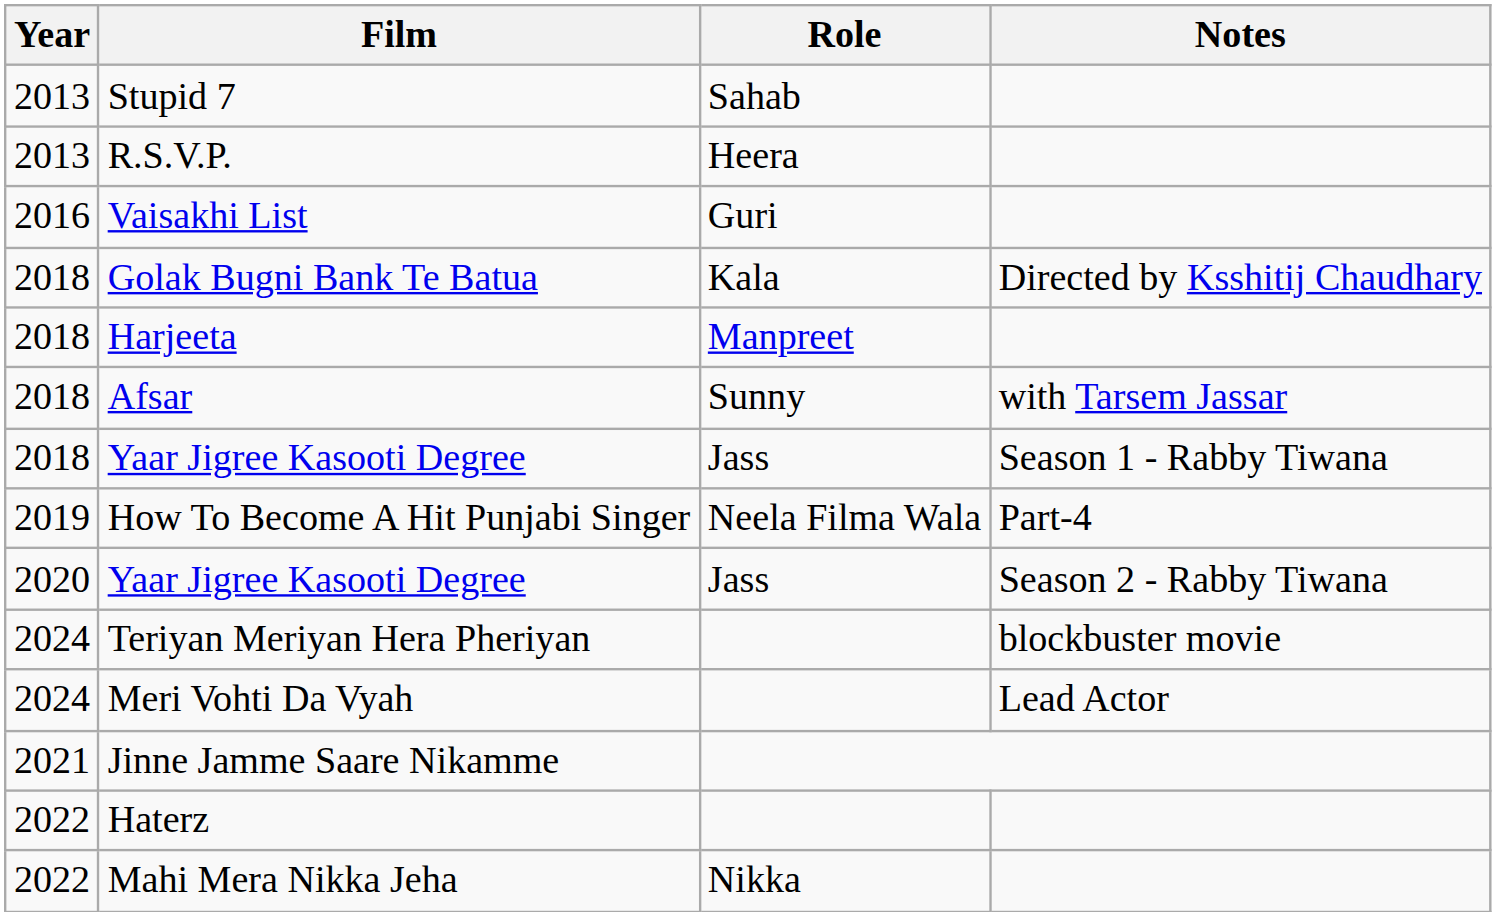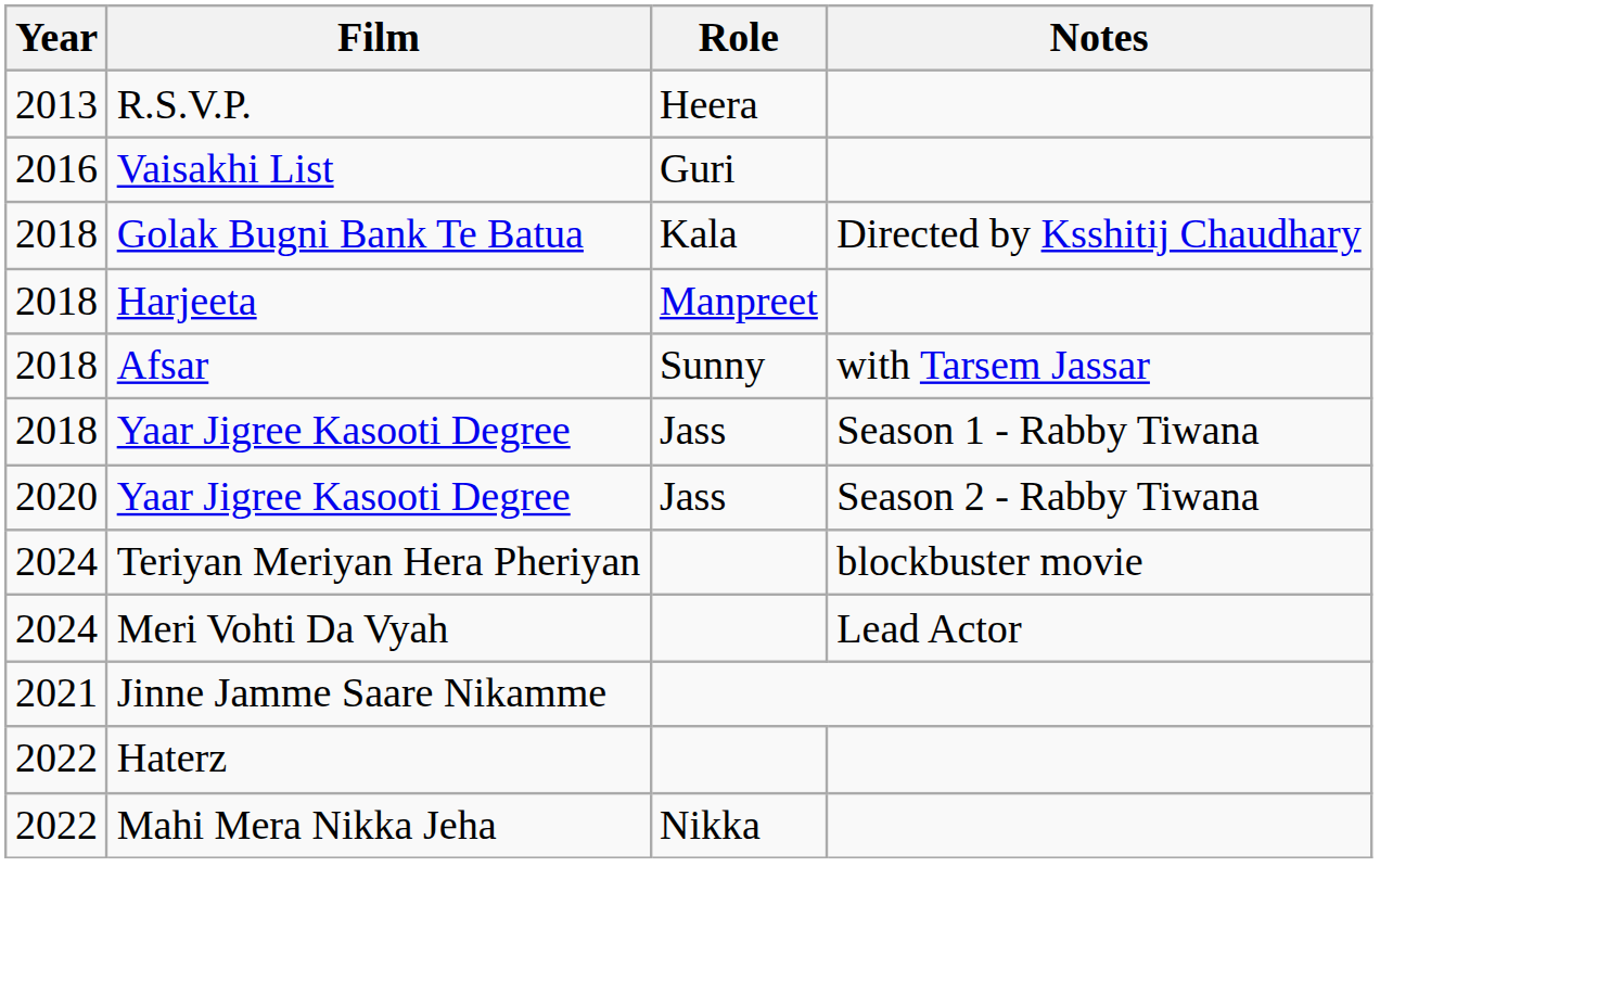- row: 2013 | Stupid 7 | Sahab
- row: 2019 | How To Become A Hit Punjabi Singer | Neela Filma Wala | Part-4
